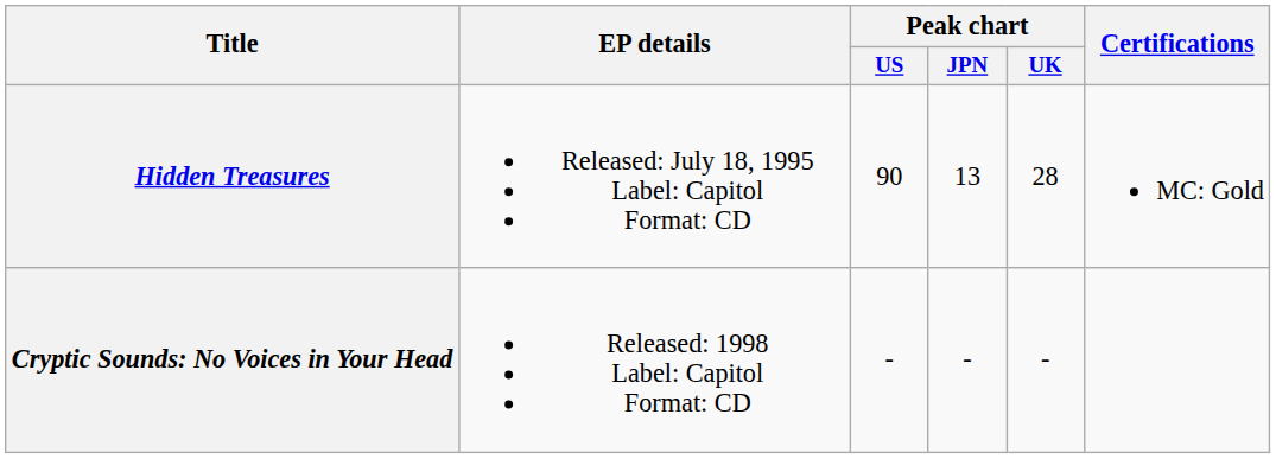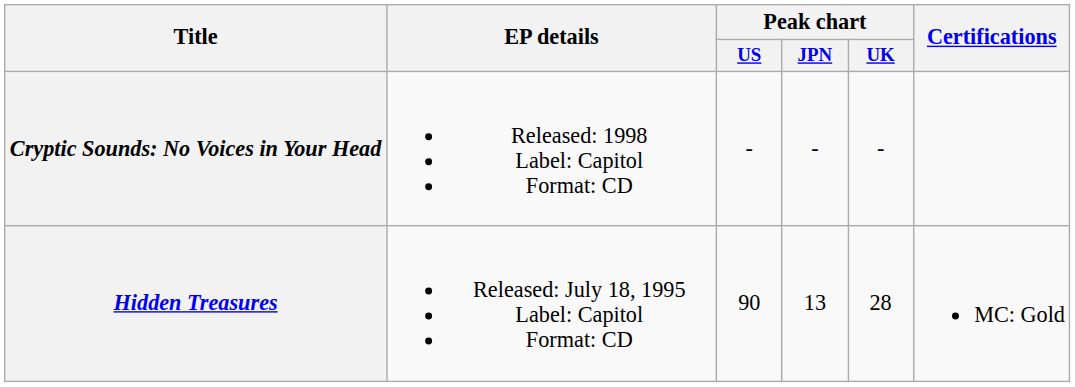rows swapped: Hidden Treasures <-> Cryptic Sounds: No Voices in Your Head
